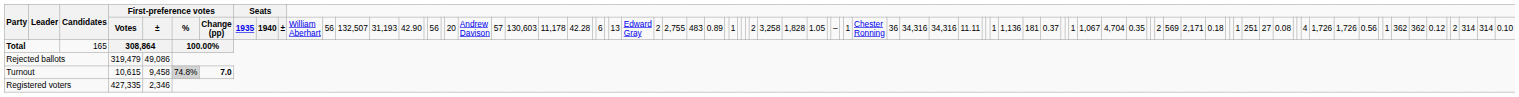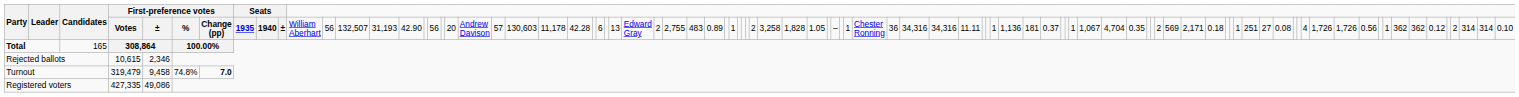Rejected ballots | column 5: 319,479 -> 10,615
Rejected ballots | column 6: 49,086 -> 2,346
Turnout | column 5: 10,615 -> 319,479
Turnout | column 7: lightgrey background -> no background
Registered voters | column 6: 2,346 -> 49,086
